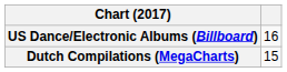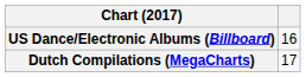Dutch Compilations (MegaCharts) | column 2: 15 -> 17
